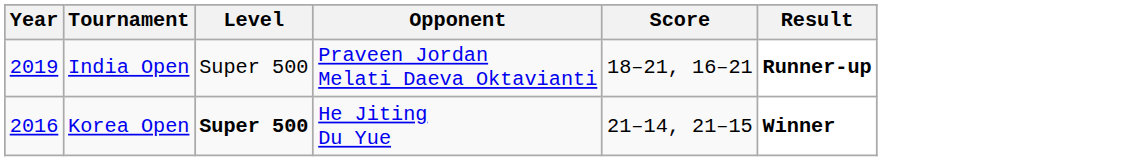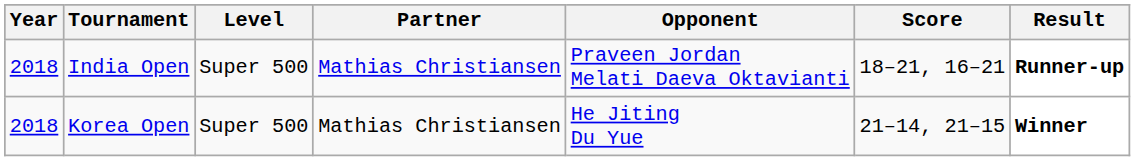+ column: Partner | Mathias Christiansen | Mathias Christiansen
India Open | Year: 2019 -> 2018
Korea Open | Year: 2016 -> 2018
Korea Open | Level: bold -> normal
